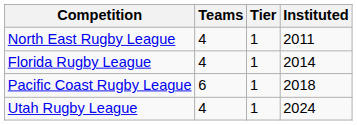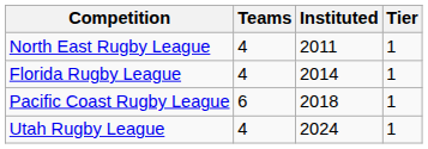columns swapped: Instituted <-> Tier
